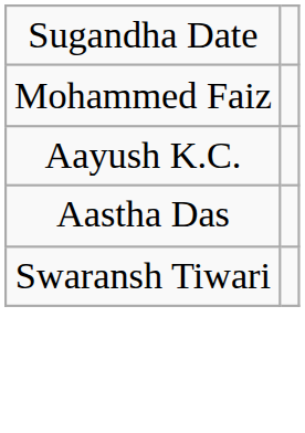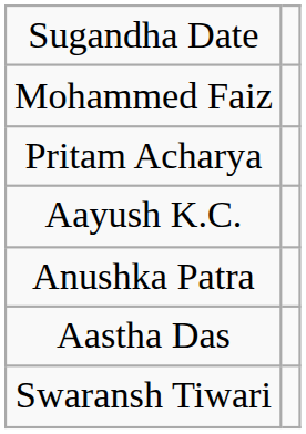+ row: Pritam Acharya
+ row: Anushka Patra
